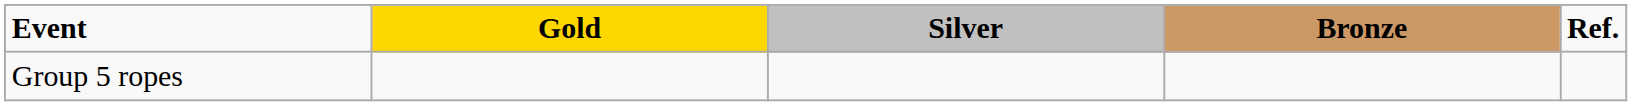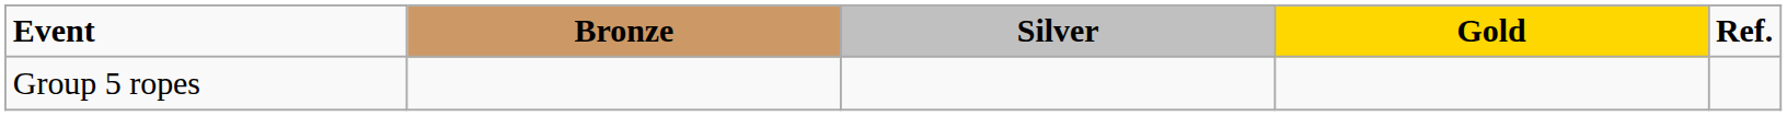columns swapped: Gold <-> Bronze
